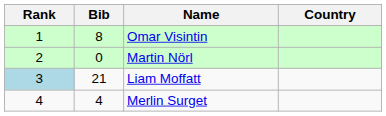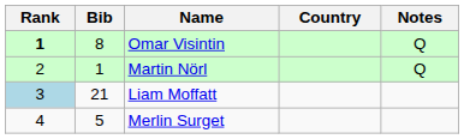+ column: Notes | Q | Q
Omar Visintin | Rank: normal -> bold
Martin Nörl | Bib: 0 -> 1
Merlin Surget | Bib: 4 -> 5
